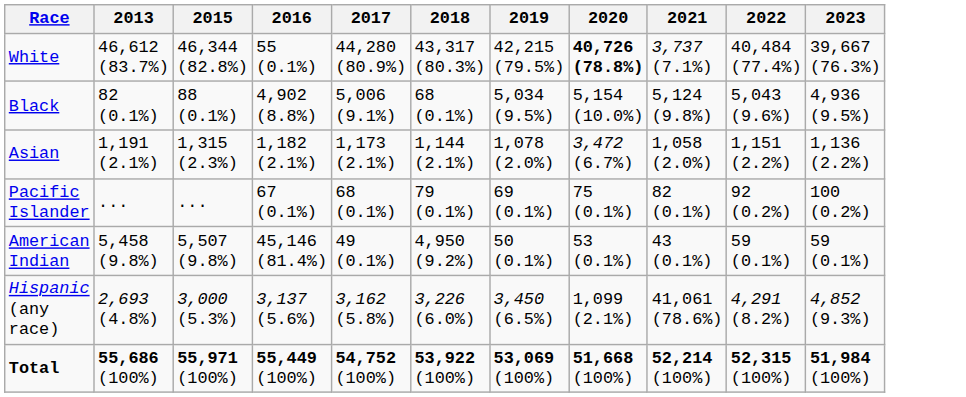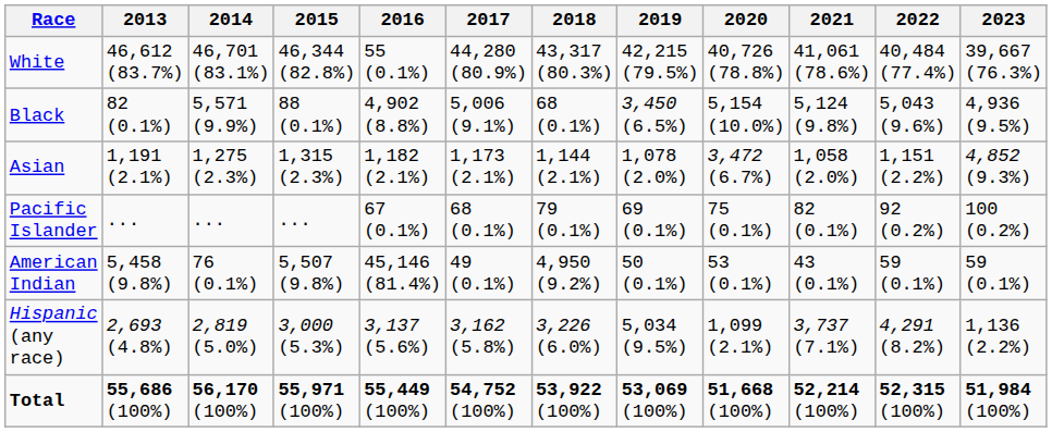+ column: 2014 | 46,701 (83.1%) | 5,571 (9.9%) | 1,275 (2.3%) | ... | 76 (0.1%) | 2,819 (5.0%) | 56,170 (100%)
White | 2020: bold -> normal
White | 2021: 3,737 (7.1%) -> 41,061 (78.6%)
Black | 2019: 5,034 (9.5%) -> 3,450 (6.5%)
Asian | 2023: 1,136 (2.2%) -> 4,852 (9.3%)
Hispanic (any race) | 2019: 3,450 (6.5%) -> 5,034 (9.5%)
Hispanic (any race) | 2021: 41,061 (78.6%) -> 3,737 (7.1%)
Hispanic (any race) | 2023: 4,852 (9.3%) -> 1,136 (2.2%)
